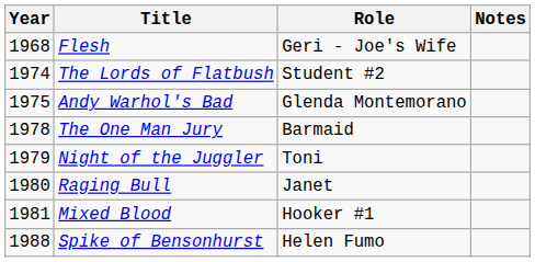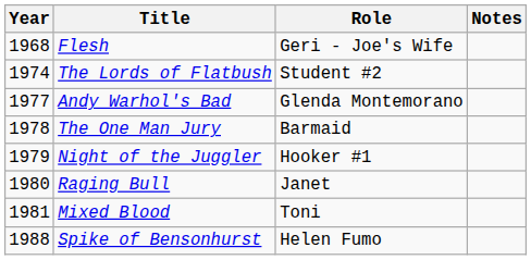Andy Warhol's Bad | Year: 1975 -> 1977
Night of the Juggler | Role: Toni -> Hooker #1
Mixed Blood | Role: Hooker #1 -> Toni
